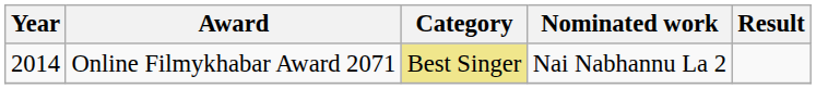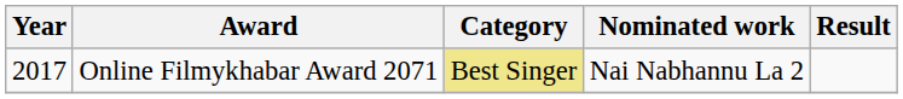Online Filmykhabar Award 2071 | Year: 2014 -> 2017
